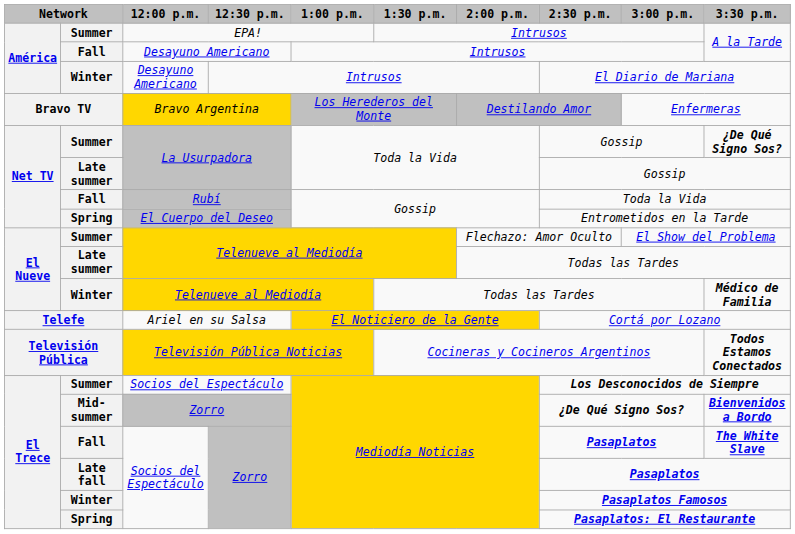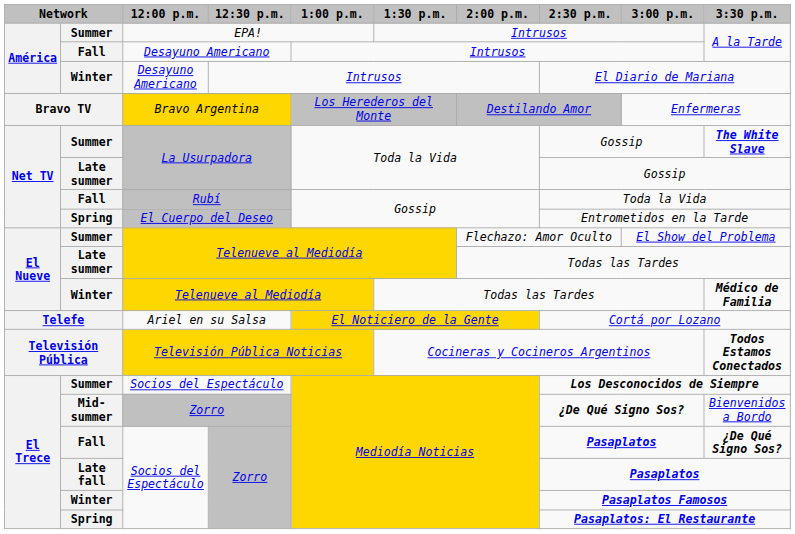Summer / La Usurpadora | 3:30 p.m.: ¿De Qué Signo Sos? -> The White Slave
Mid-summer / Zorro | 3:30 p.m.: bold -> normal
Fall / Zorro | 3:30 p.m.: The White Slave -> ¿De Qué Signo Sos?
